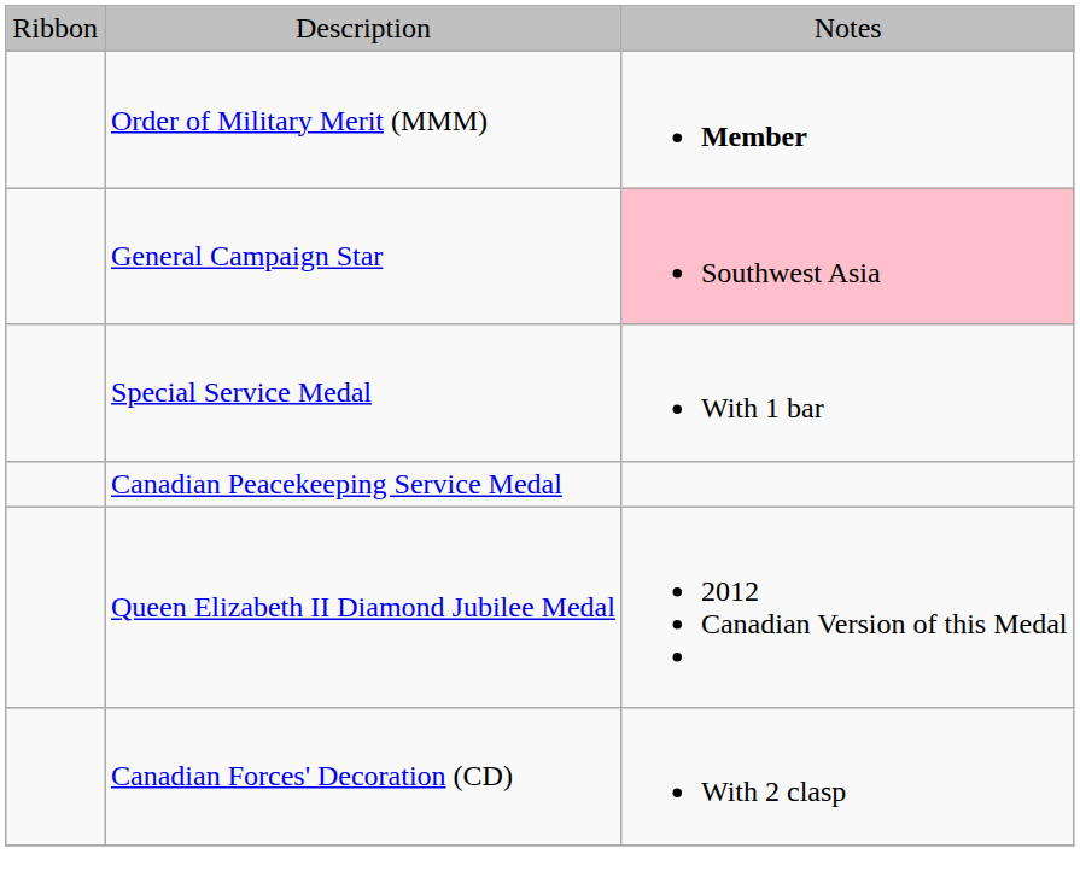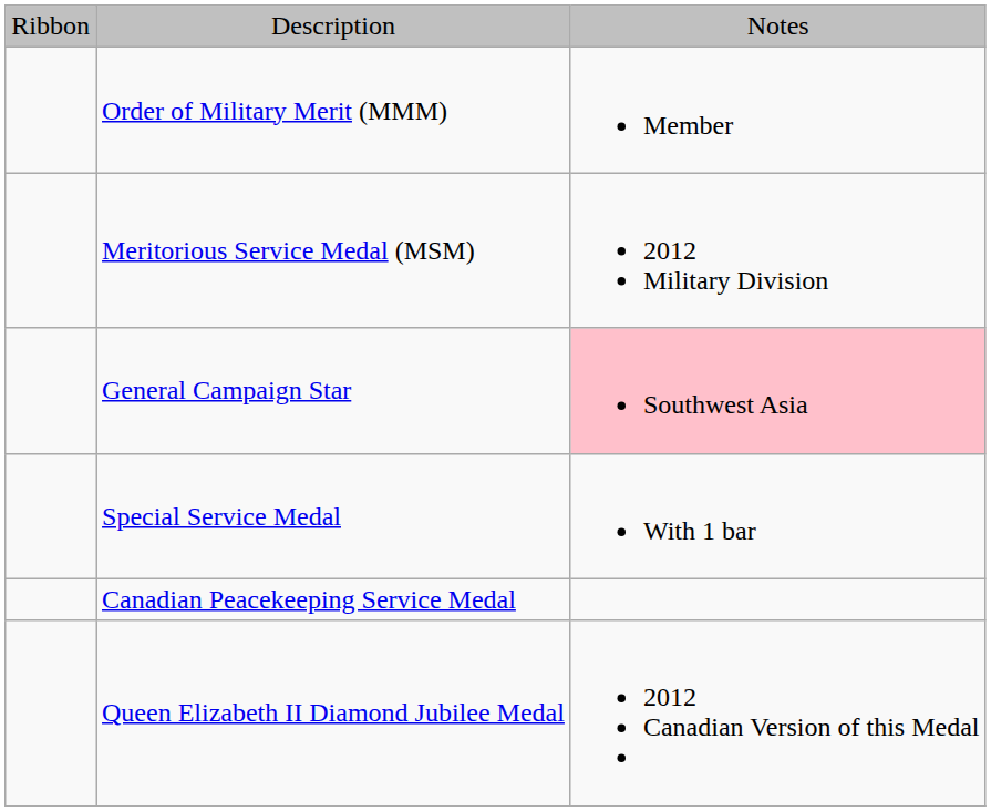Order of Military Merit (MMM) | column 3: bold -> normal
+ row: Meritorious Service Medal (MSM) | 2012 Military Division
- row: Canadian Forces' Decoration (CD) | With 2 clasp
